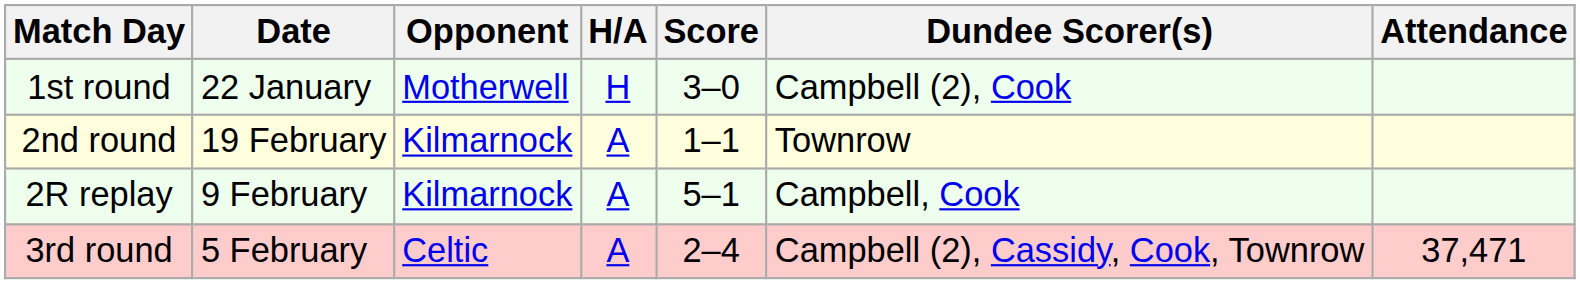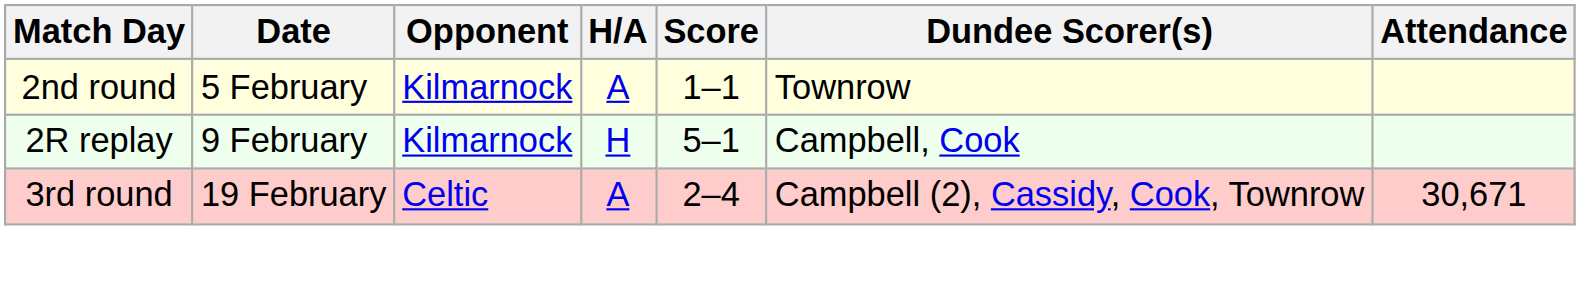- row: 1st round | 22 January | Motherwell | H | 3–0 | Campbell (2), Cook
2nd round | Date: 19 February -> 5 February
2R replay | H/A: A -> H
3rd round | Date: 5 February -> 19 February
3rd round | Attendance: 37,471 -> 30,671
